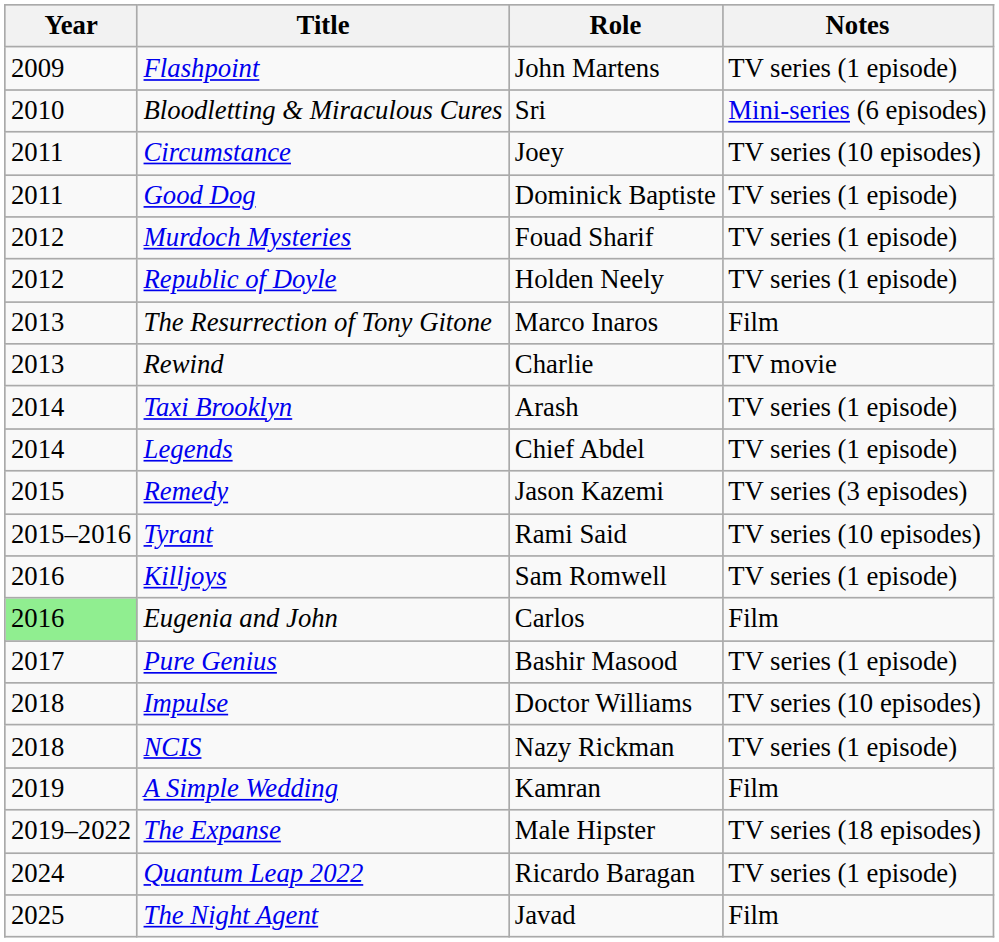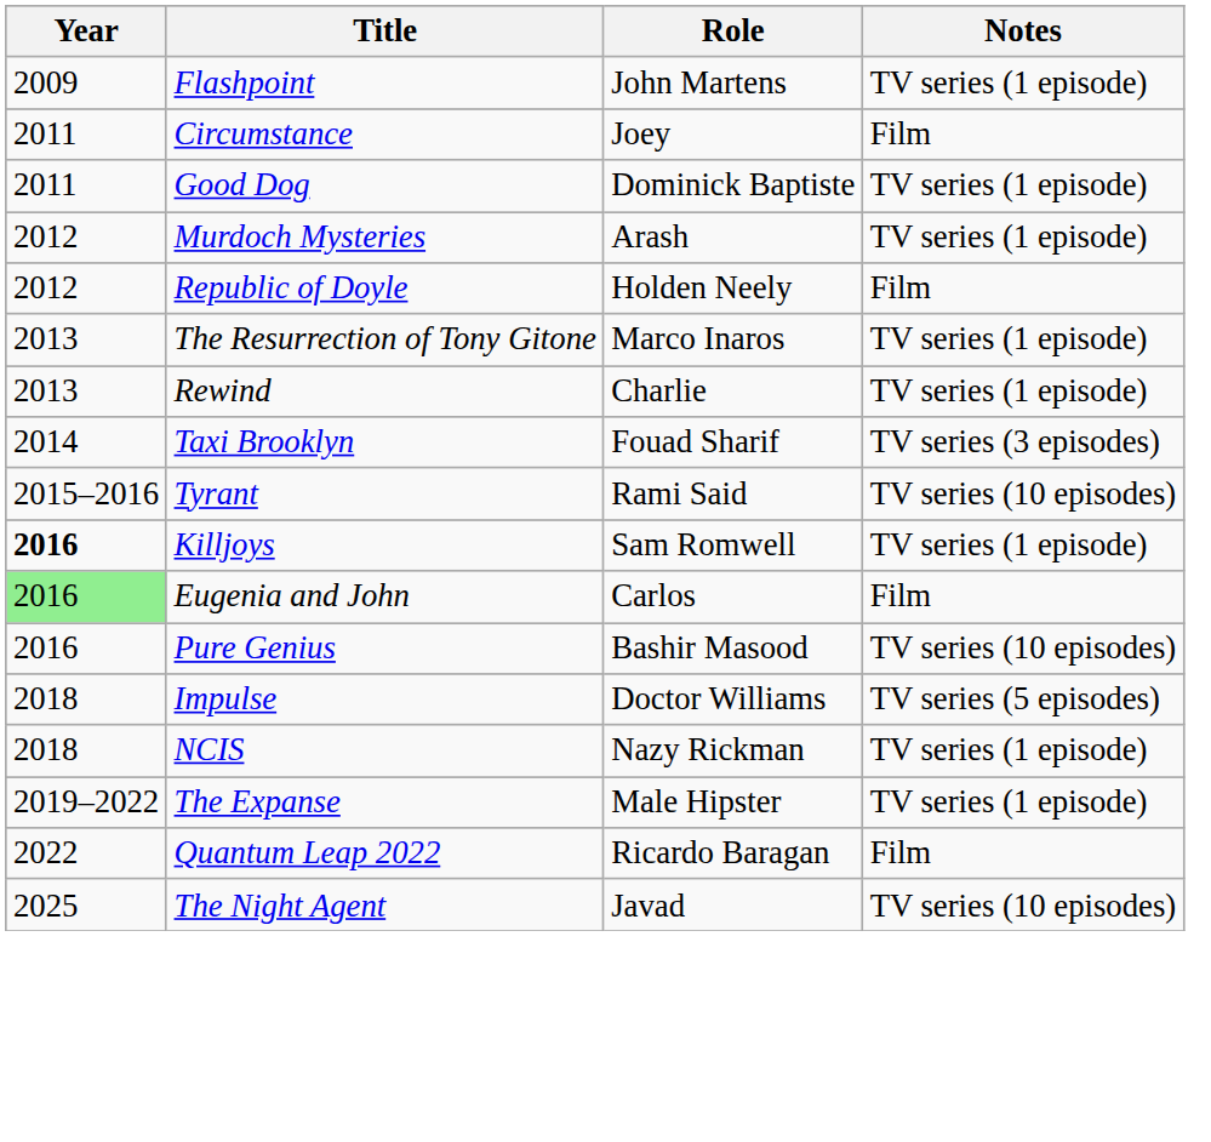- row: 2010 | Bloodletting & Miraculous Cures | Sri | Mini-series (6 episodes)
Circumstance | Notes: TV series (10 episodes) -> Film
Murdoch Mysteries | Role: Fouad Sharif -> Arash
Republic of Doyle | Notes: TV series (1 episode) -> Film
The Resurrection of Tony Gitone | Notes: Film -> TV series (1 episode)
Rewind | Notes: TV movie -> TV series (1 episode)
Taxi Brooklyn | Role: Arash -> Fouad Sharif
Taxi Brooklyn | Notes: TV series (1 episode) -> TV series (3 episodes)
- row: 2014 | Legends | Chief Abdel | TV series (1 episode)
- row: 2015 | Remedy | Jason Kazemi | TV series (3 episodes)
Killjoys | Year: normal -> bold
Pure Genius | Year: 2017 -> 2016
Pure Genius | Notes: TV series (1 episode) -> TV series (10 episodes)
Impulse | Notes: TV series (10 episodes) -> TV series (5 episodes)
- row: 2019 | A Simple Wedding | Kamran | Film
The Expanse | Notes: TV series (18 episodes) -> TV series (1 episode)
Quantum Leap 2022 | Year: 2024 -> 2022
Quantum Leap 2022 | Notes: TV series (1 episode) -> Film
The Night Agent | Notes: Film -> TV series (10 episodes)
